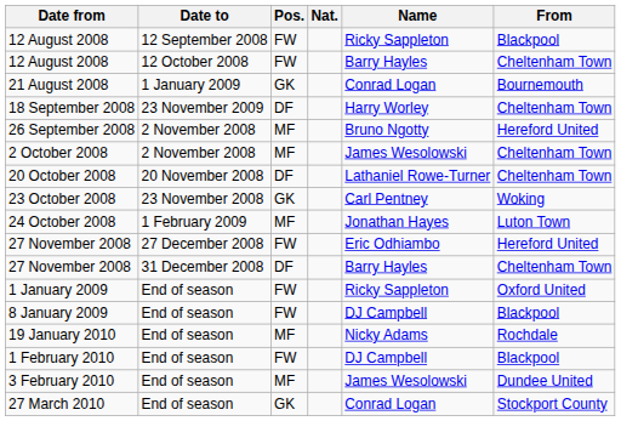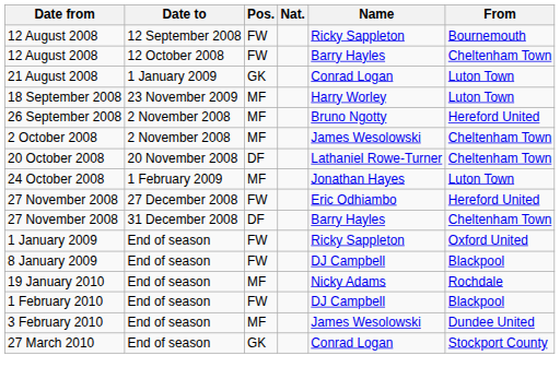12 August 2008 / 12 September 2008 | From: Blackpool -> Bournemouth
21 August 2008 | From: Bournemouth -> Luton Town
18 September 2008 | Pos.: DF -> MF
18 September 2008 | From: Cheltenham Town -> Luton Town
- row: 23 October 2008 | 23 November 2008 | GK | Carl Pentney | Woking
